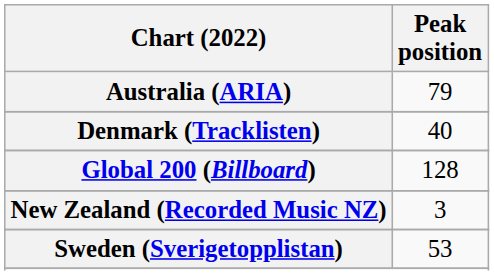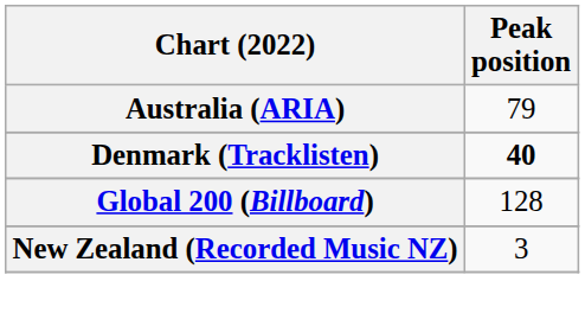Denmark (Tracklisten) | Peak position: normal -> bold
- row: Sweden (Sverigetopplistan) | 53
